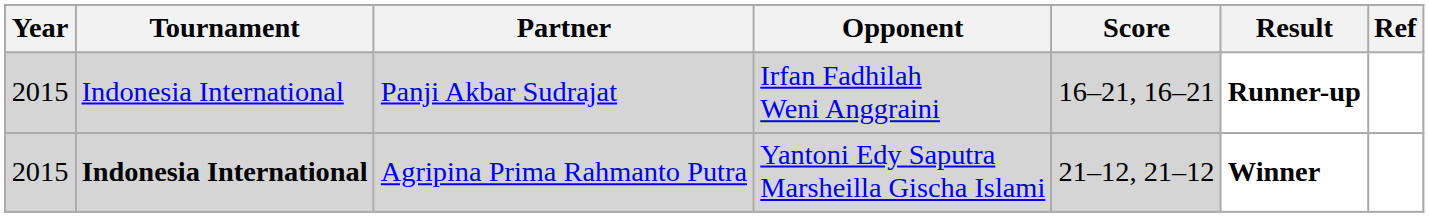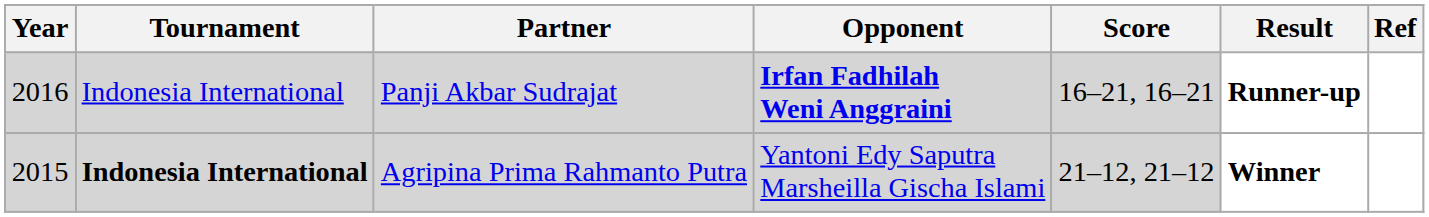Panji Akbar Sudrajat | Year: 2015 -> 2016
Panji Akbar Sudrajat | Opponent: normal -> bold
